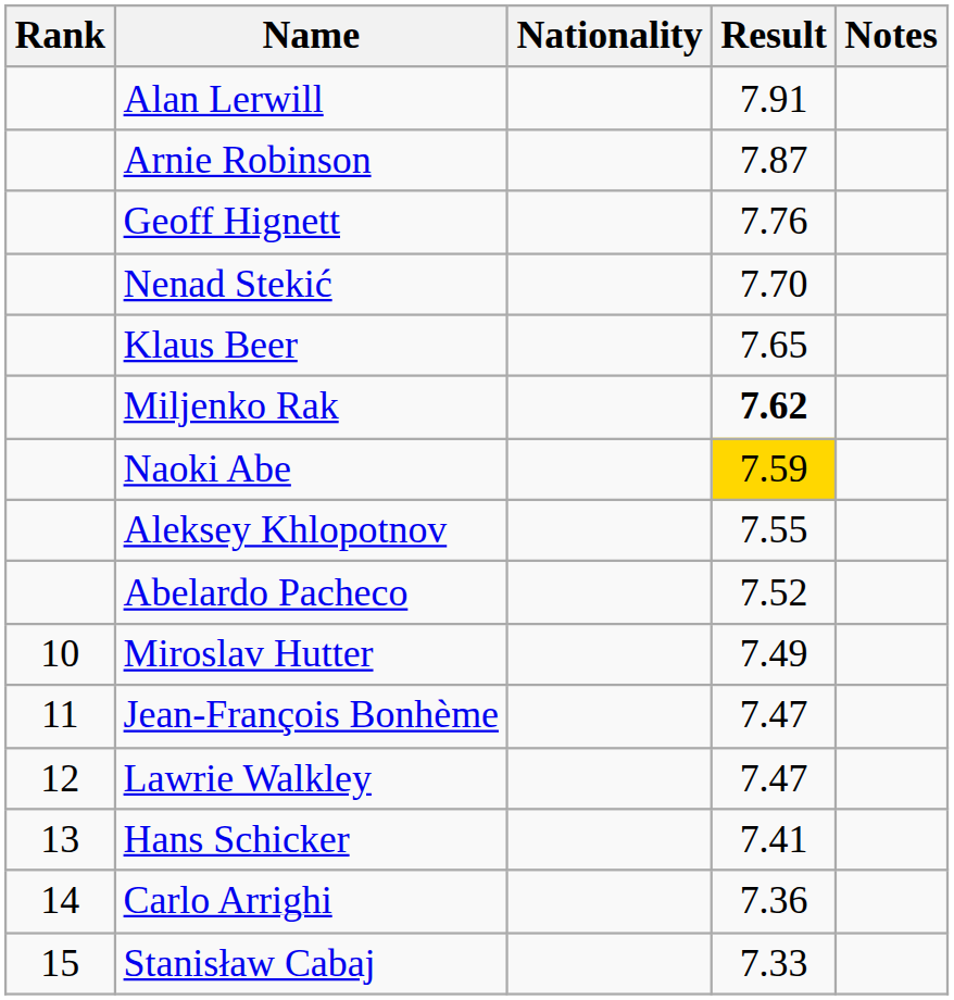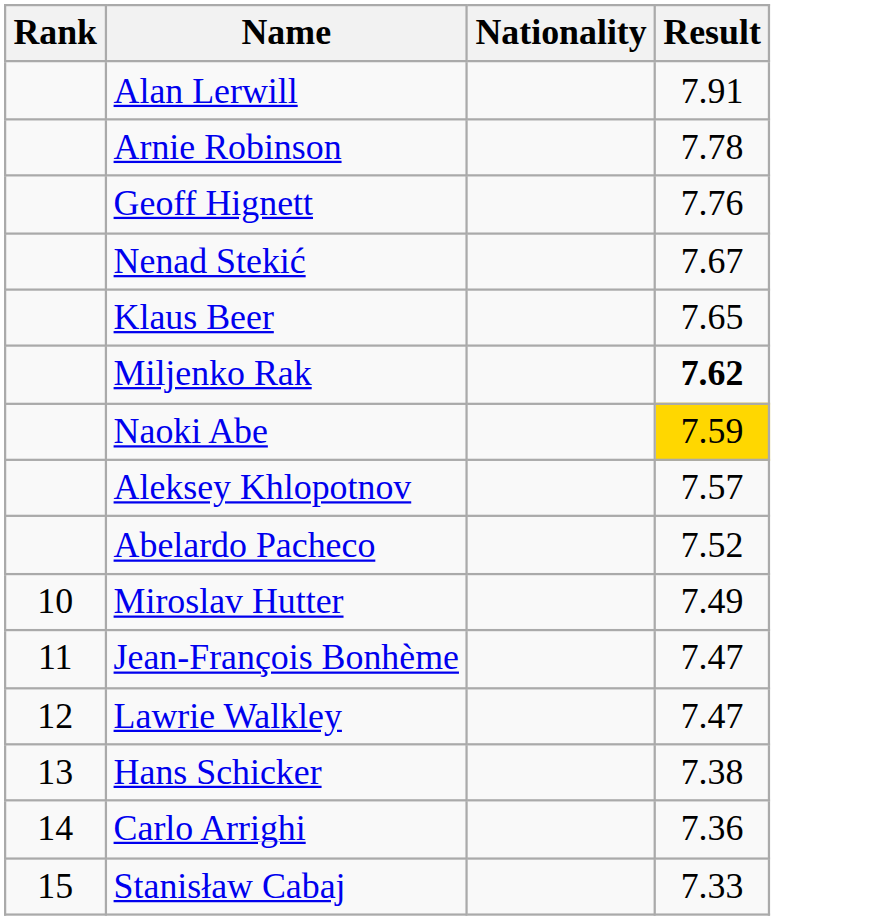- column: Notes
Arnie Robinson | Result: 7.87 -> 7.78
Nenad Stekić | Result: 7.70 -> 7.67
Aleksey Khlopotnov | Result: 7.55 -> 7.57
Hans Schicker | Result: 7.41 -> 7.38
